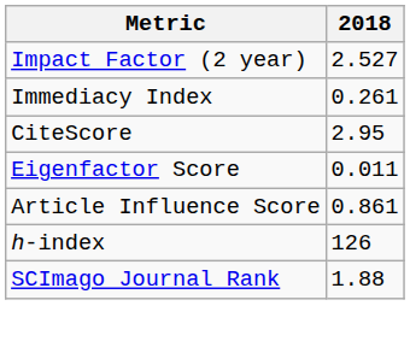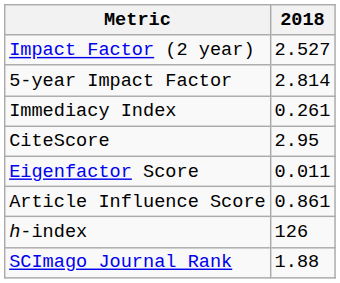+ row: 5-year Impact Factor | 2.814
